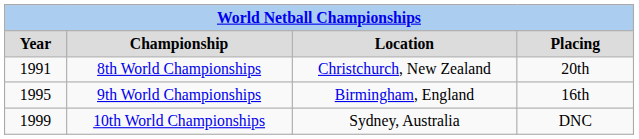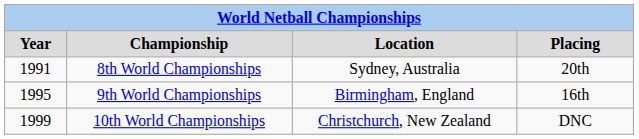8th World Championships | Location: Christchurch, New Zealand -> Sydney, Australia
10th World Championships | Location: Sydney, Australia -> Christchurch, New Zealand
